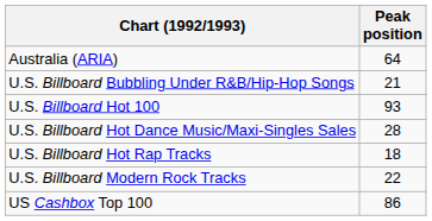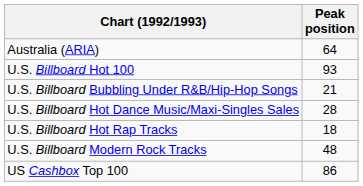rows swapped: U.S. Billboard Hot 100 <-> U.S. Billboard Bubbling Under R&B/Hip-Hop Songs
U.S. Billboard Modern Rock Tracks | Peak position: 22 -> 48
